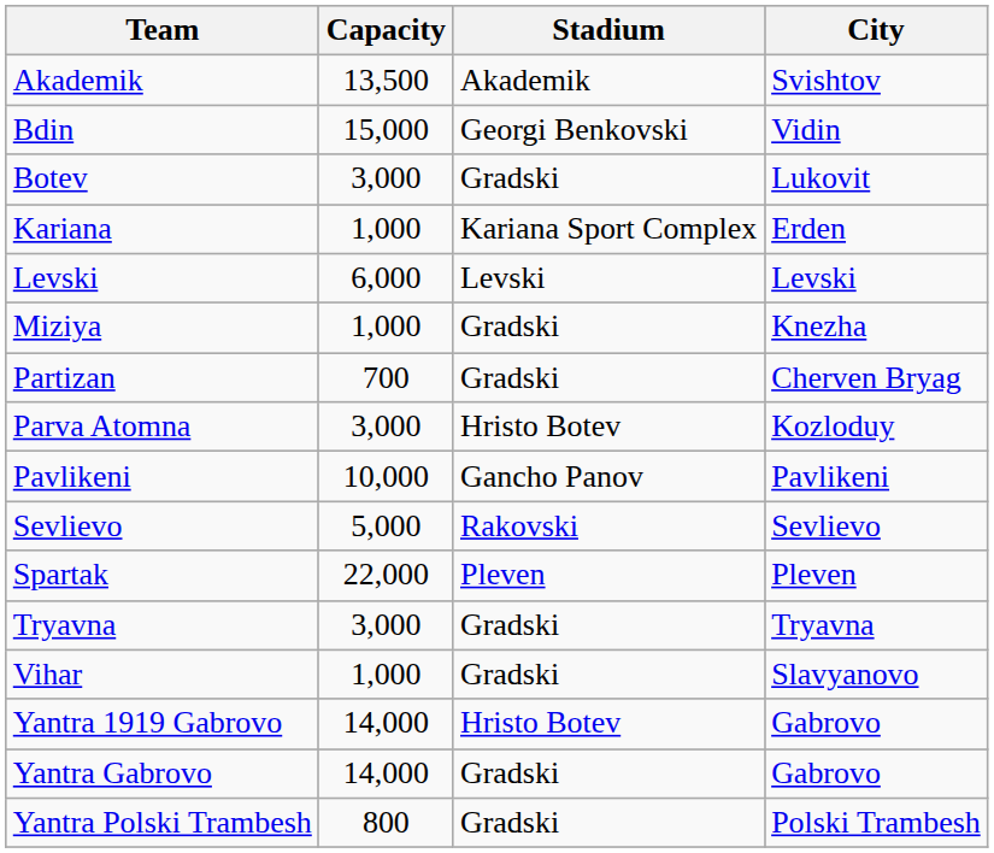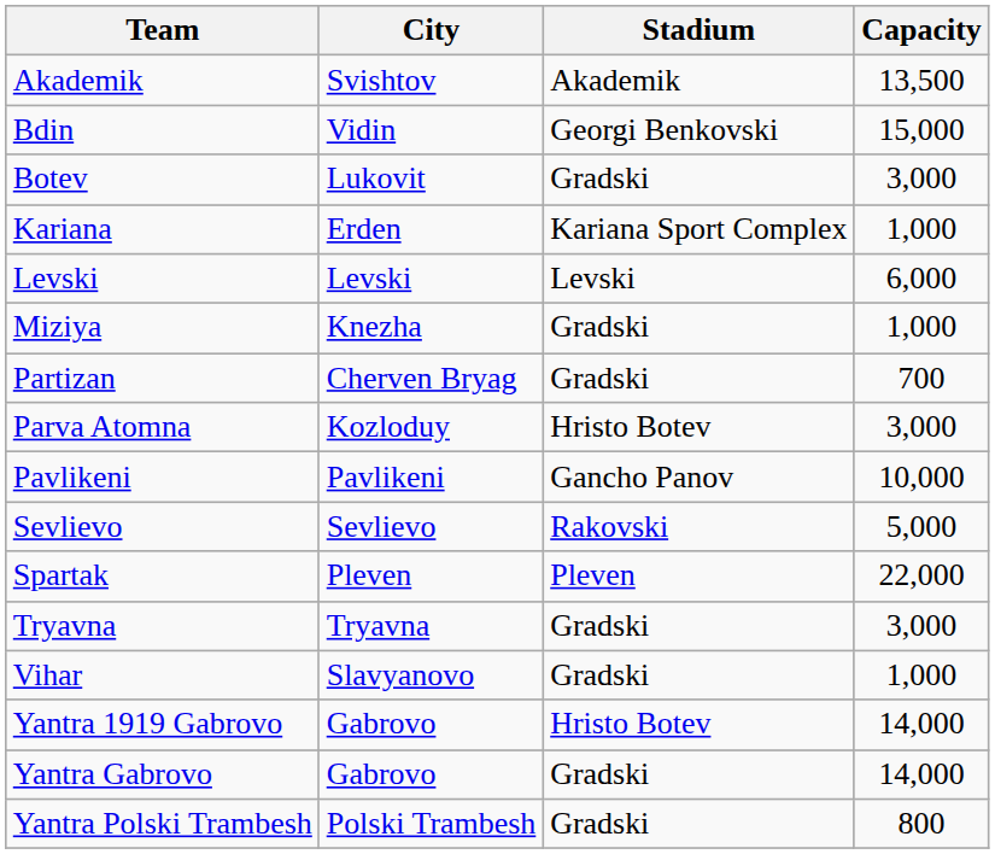columns swapped: City <-> Capacity
